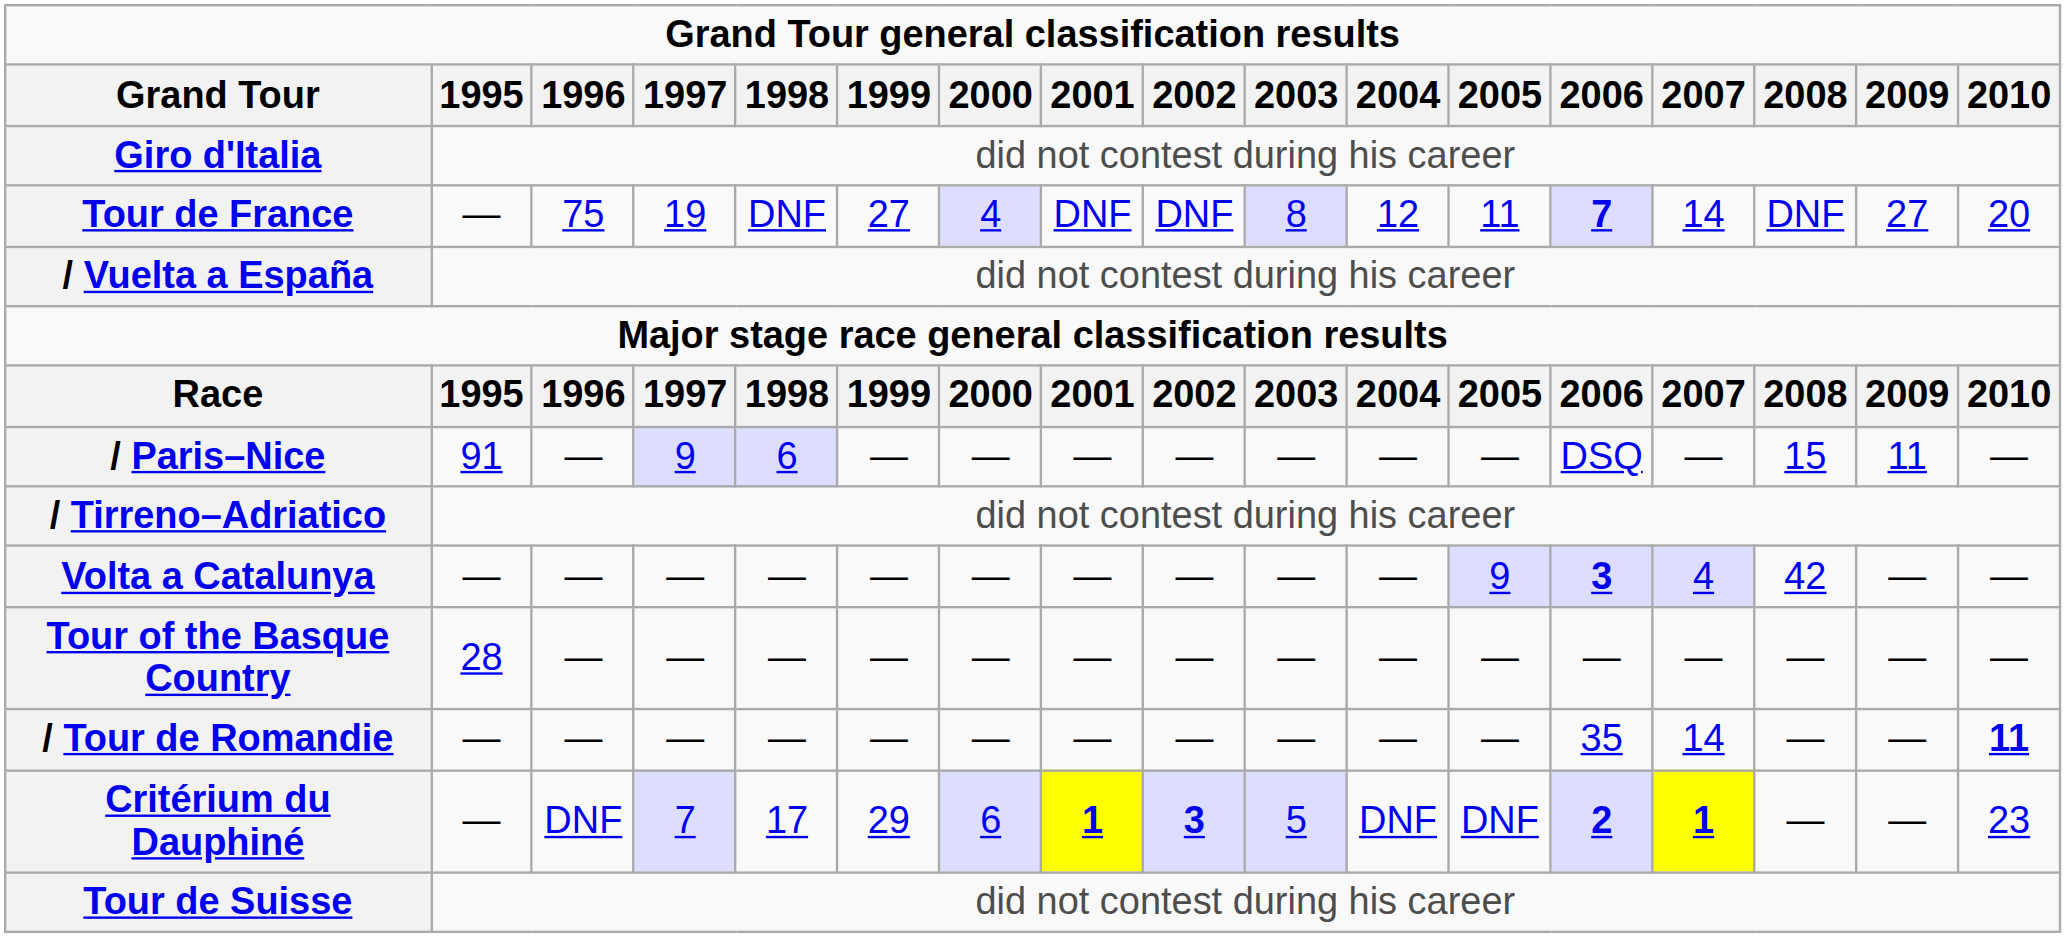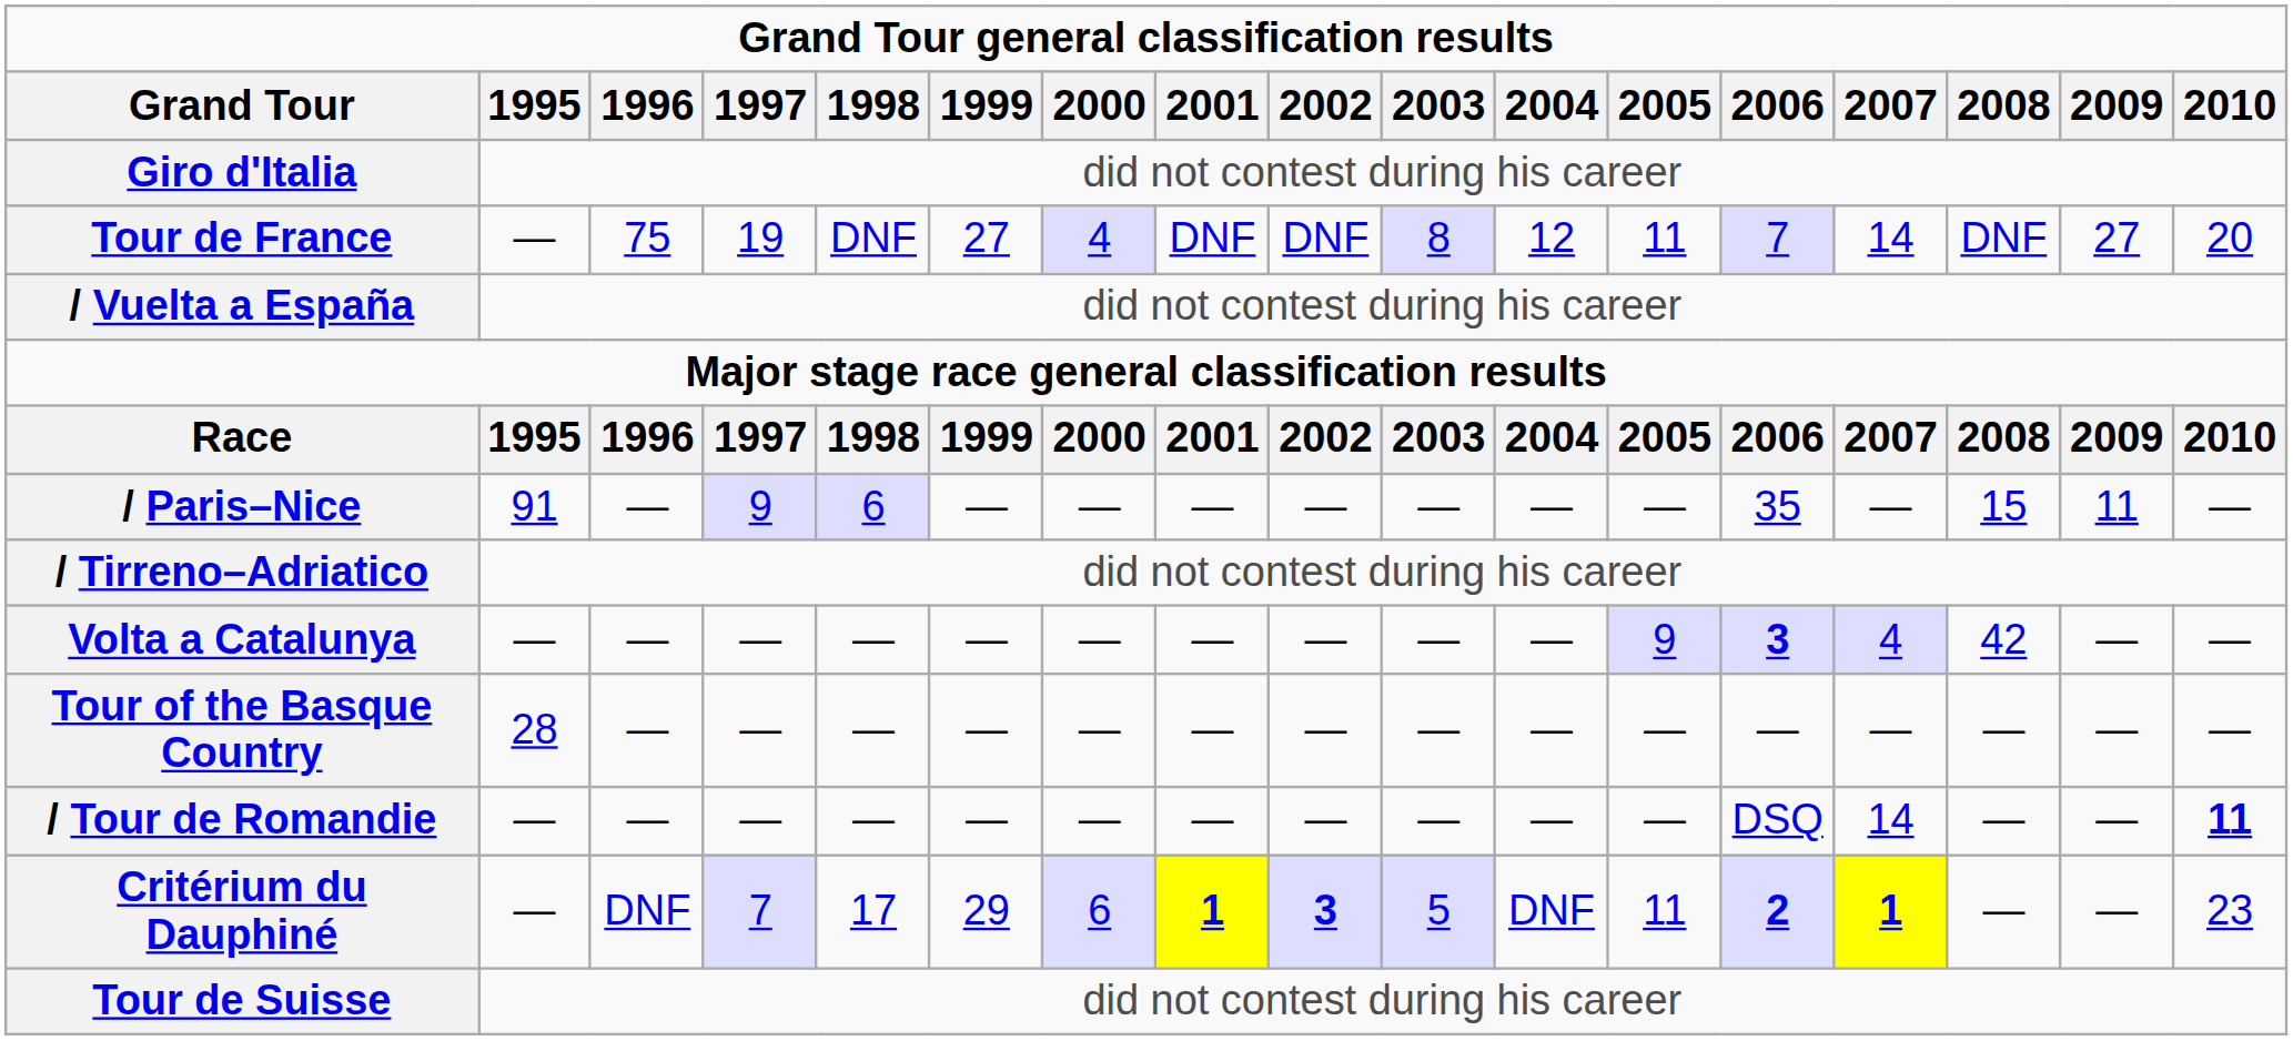Tour de France | 2006: bold -> normal
/ Paris–Nice | 2006: DSQ -> 35
/ Tour de Romandie | 2006: 35 -> DSQ
Critérium du Dauphiné | 2005: DNF -> 11
